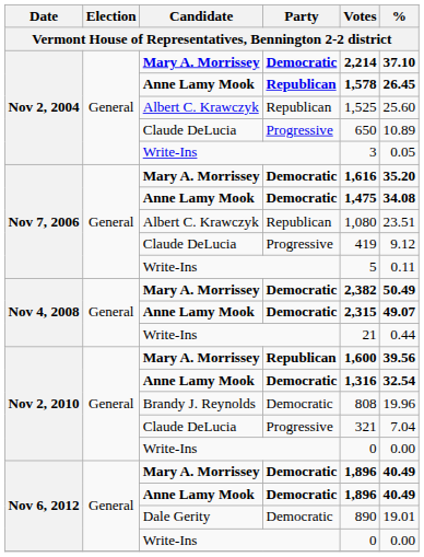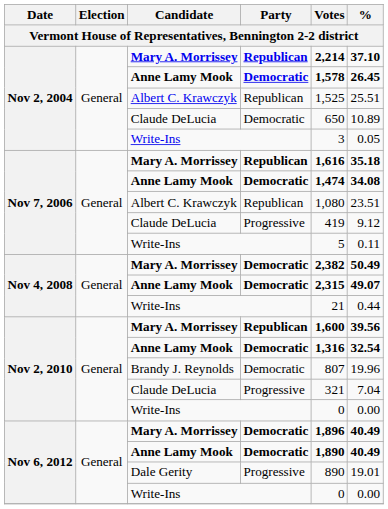Nov 2, 2004 / Mary A. Morrissey | Party: Democratic -> Republican
Nov 2, 2004 / Anne Lamy Mook | Party: Republican -> Democratic
Nov 2, 2004 / Albert C. Krawczyk | %: 25.60 -> 25.51
Nov 2, 2004 / Claude DeLucia | Party: Progressive -> Democratic
Nov 7, 2006 / Mary A. Morrissey | Party: Democratic -> Republican
Nov 7, 2006 / Mary A. Morrissey | %: 35.20 -> 35.18
Nov 7, 2006 / Anne Lamy Mook | Votes: 1,475 -> 1,474
Brandy J. Reynolds | Votes: 808 -> 807
Nov 6, 2012 / Anne Lamy Mook | Votes: 1,896 -> 1,890
Dale Gerity | Party: Democratic -> Progressive
